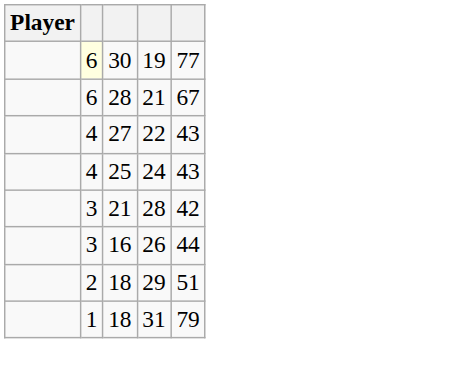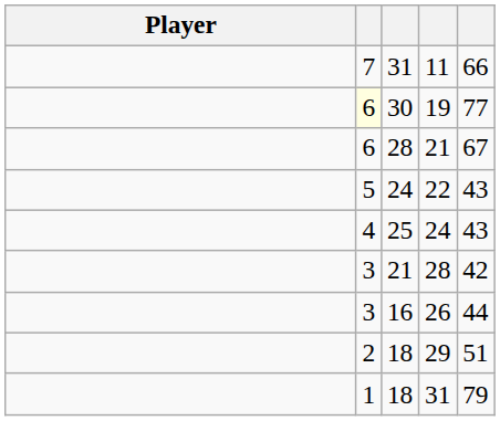+ row: 7 | 31 | 11 | 66
22 | column 2: 4 -> 5
22 | column 3: 27 -> 24
